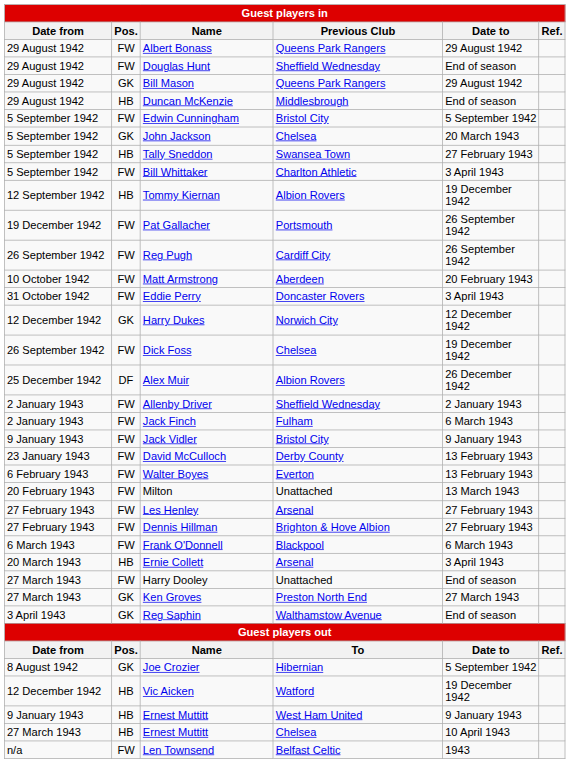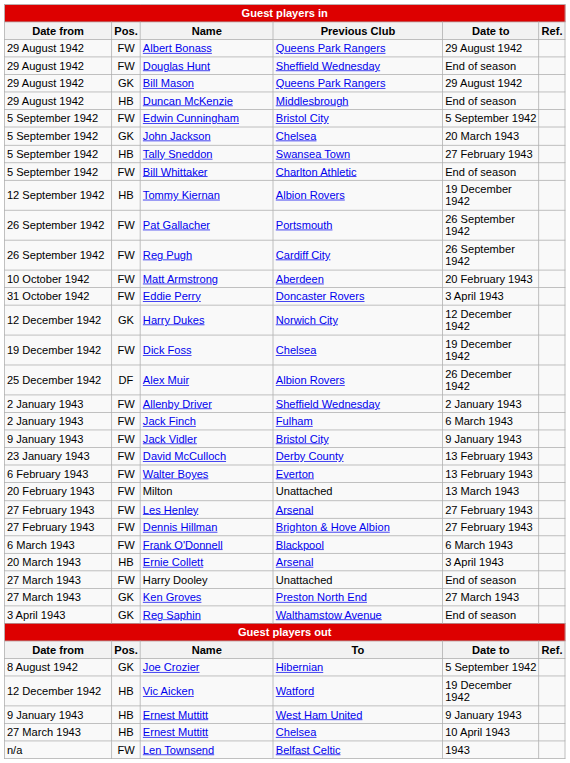Bill Whittaker | Date to: 3 April 1943 -> End of season
Pat Gallacher | Date from: 19 December 1942 -> 26 September 1942
Dick Foss | Date from: 26 September 1942 -> 19 December 1942
